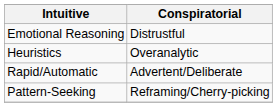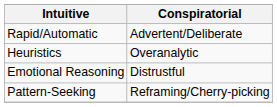rows swapped: Rapid/Automatic <-> Emotional Reasoning
